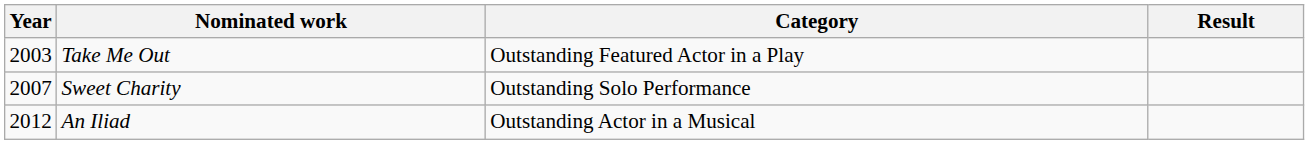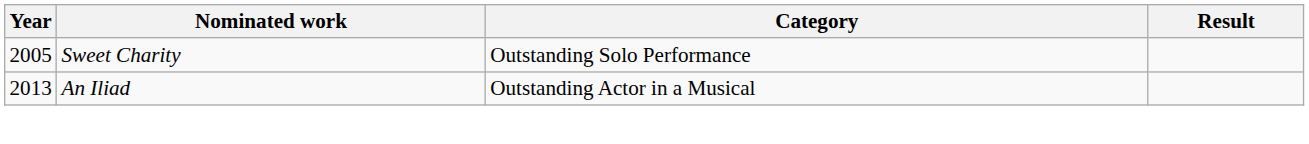- row: 2003 | Take Me Out | Outstanding Featured Actor in a Play
Sweet Charity | Year: 2007 -> 2005
An Iliad | Year: 2012 -> 2013
